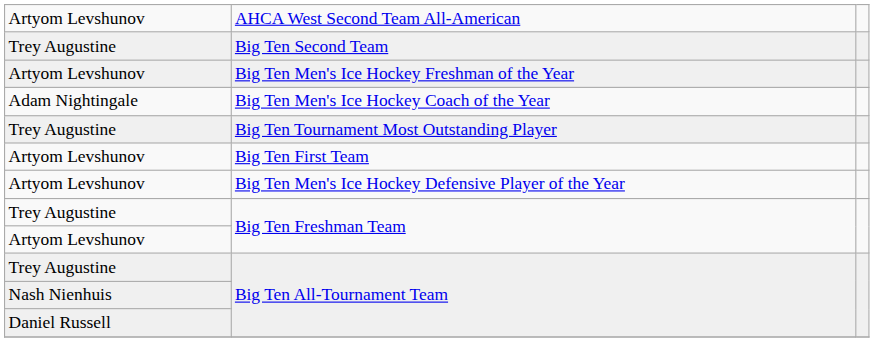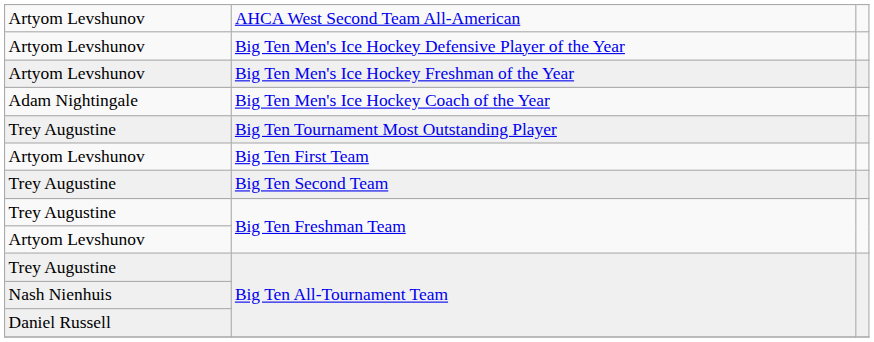rows swapped: Big Ten Men's Ice Hockey Defensive Player of the Year <-> Big Ten Second Team
